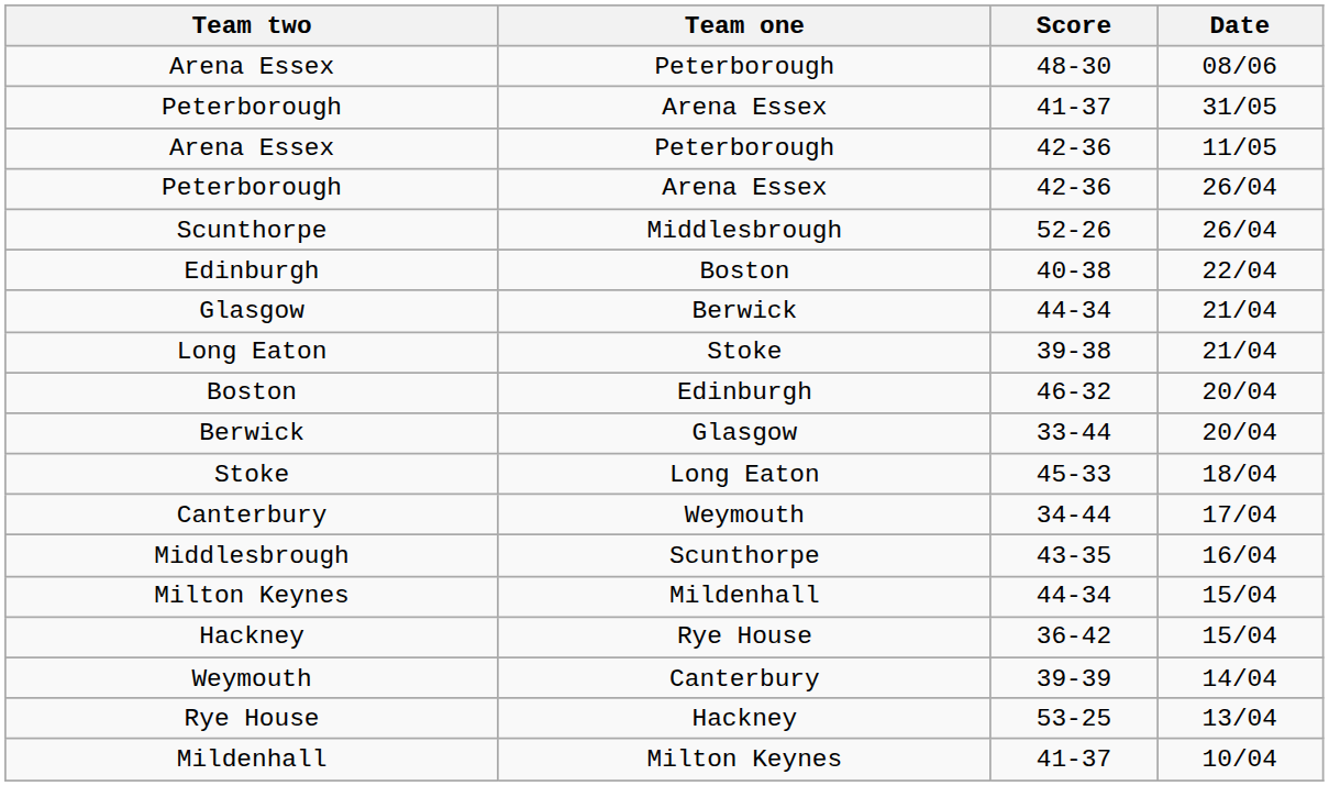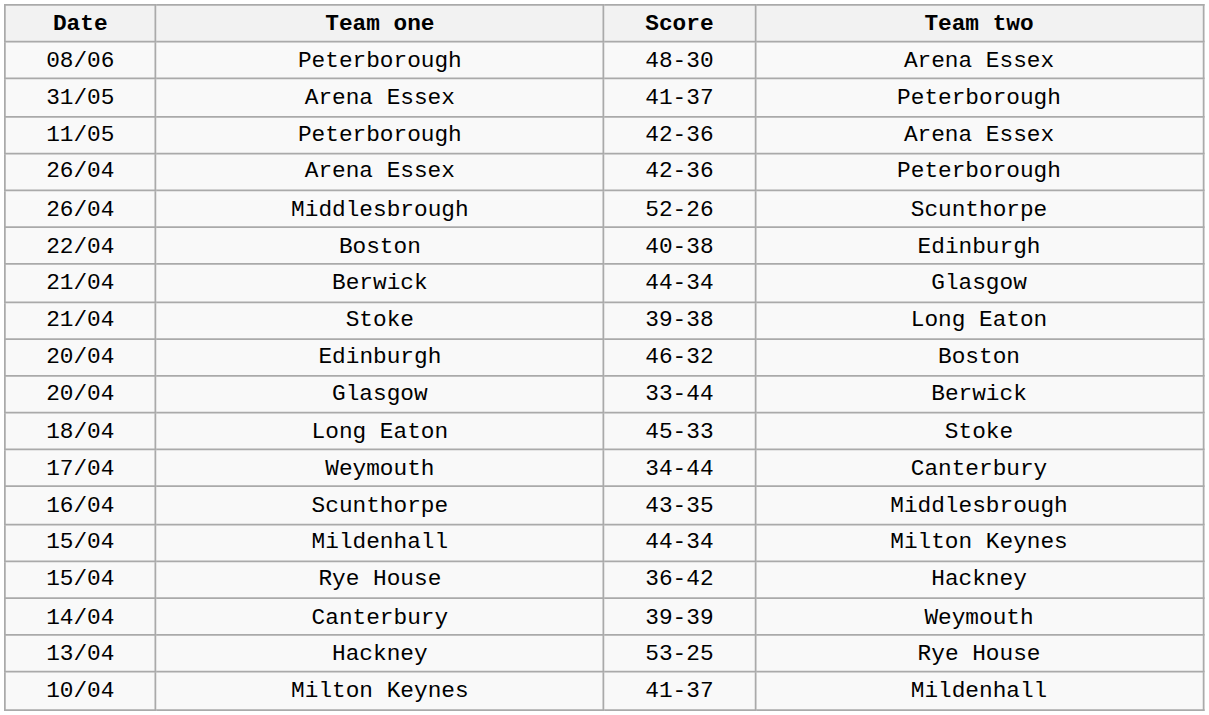columns swapped: Date <-> Team two
